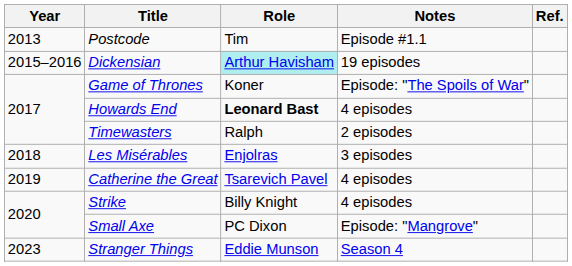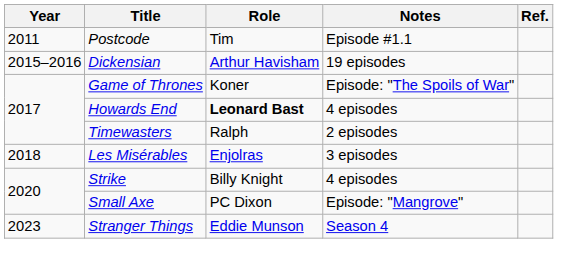Postcode | Year: 2013 -> 2011
Dickensian | Role: paleturquoise background -> no background
- row: 2019 | Catherine the Great | Tsarevich Pavel | 4 episodes
